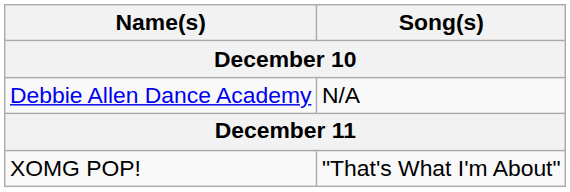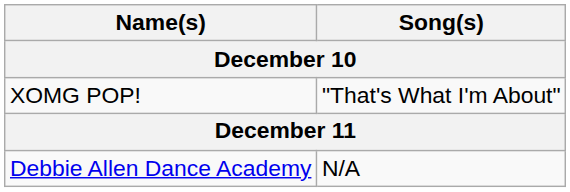rows swapped: XOMG POP! <-> Debbie Allen Dance Academy
